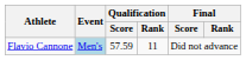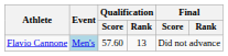Flavio Cannone | Qualification / Score: 57.59 -> 57.60
Flavio Cannone | Qualification / Rank: 11 -> 13
